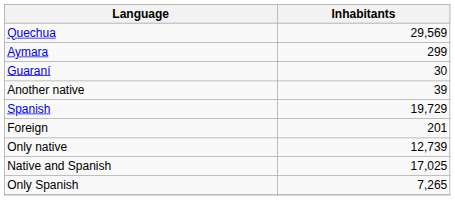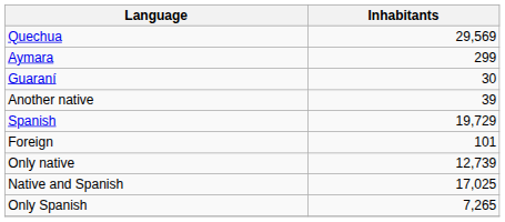Foreign | Inhabitants: 201 -> 101
